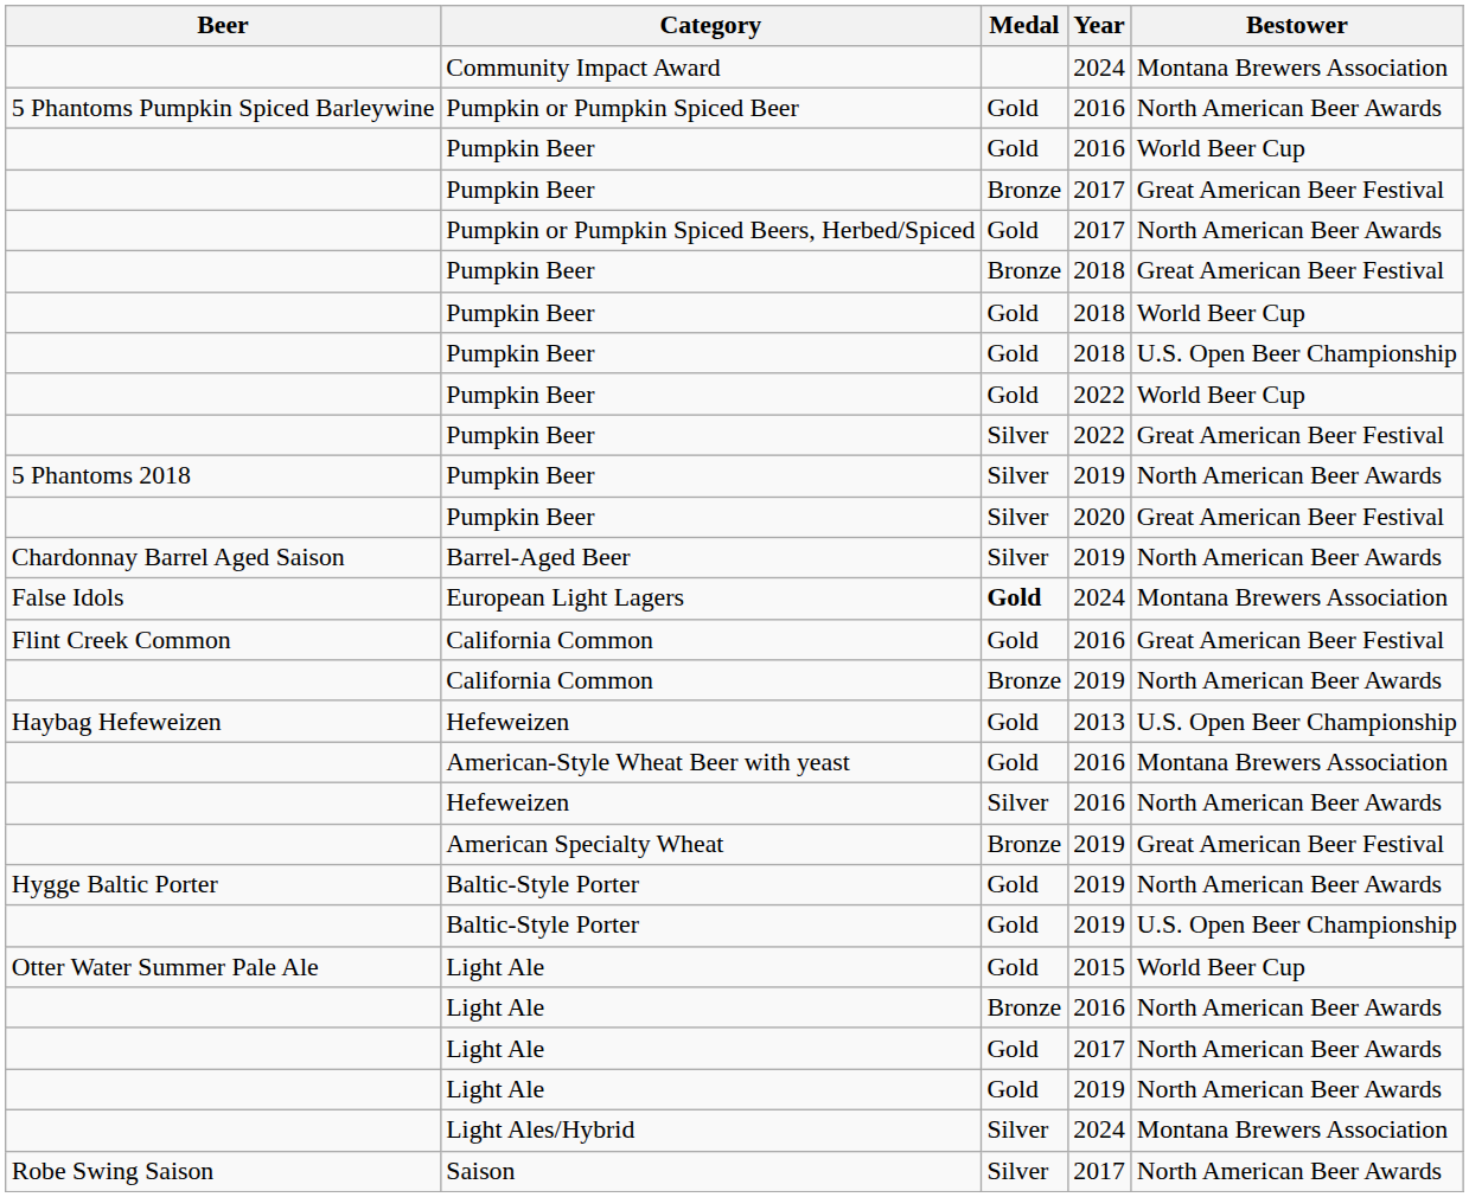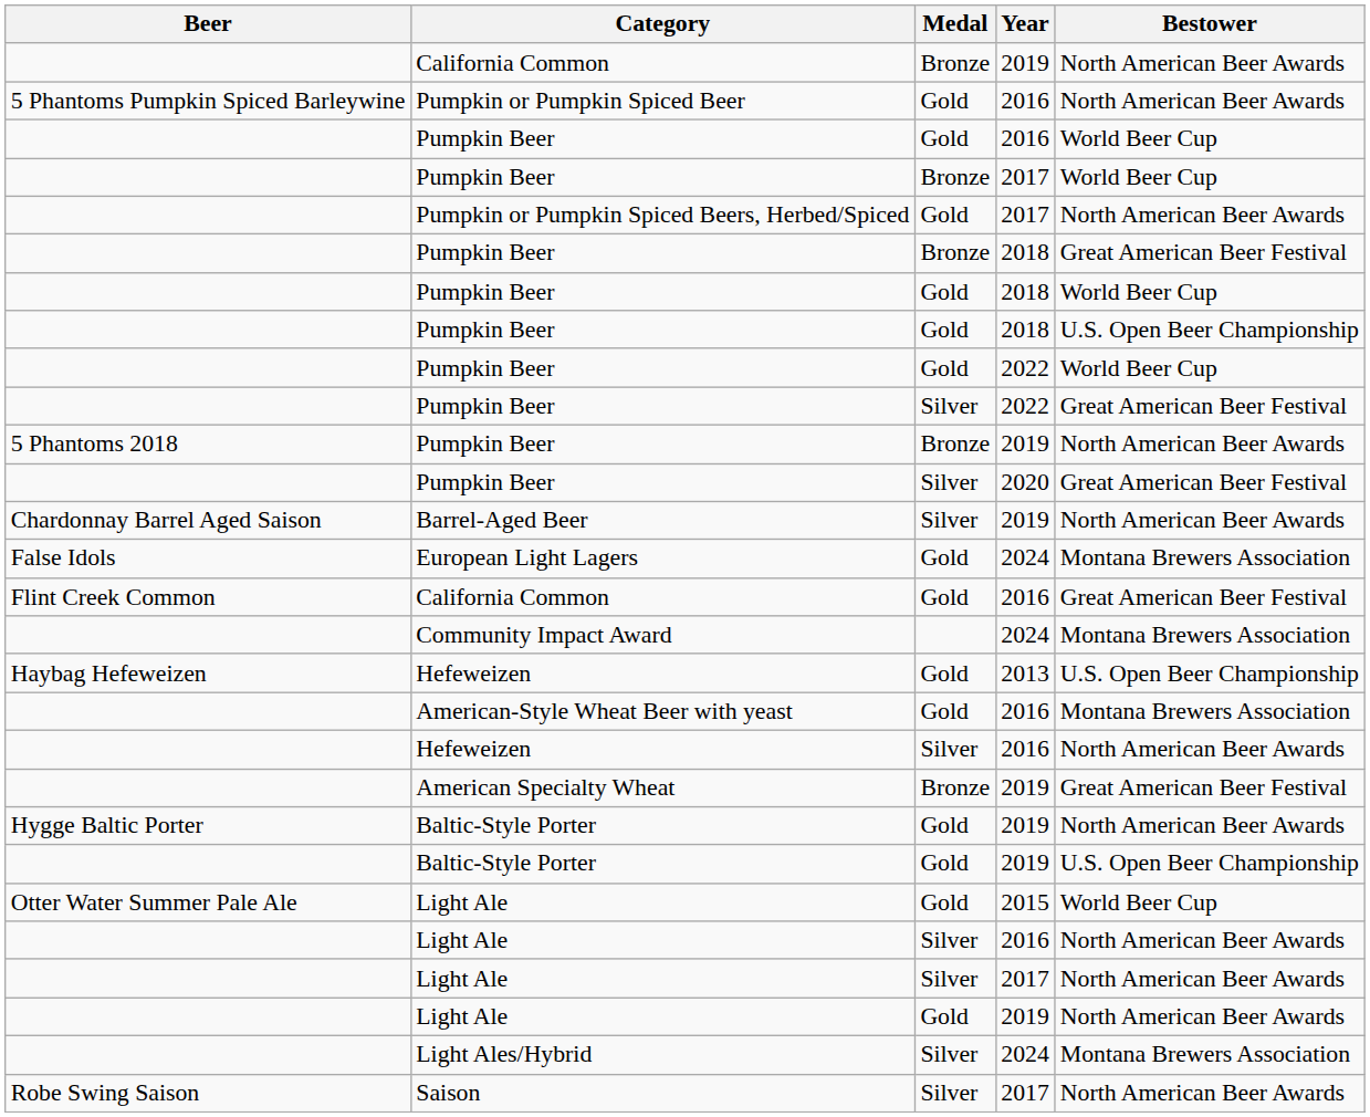rows swapped: Community Impact Award <-> California Common / 2019
Pumpkin Beer / 2017 | Bestower: Great American Beer Festival -> World Beer Cup
Pumpkin Beer / 2019 | Medal: Silver -> Bronze
European Light Lagers | Medal: bold -> normal
Light Ale / 2016 | Medal: Bronze -> Silver
Light Ale / 2017 | Medal: Gold -> Silver
